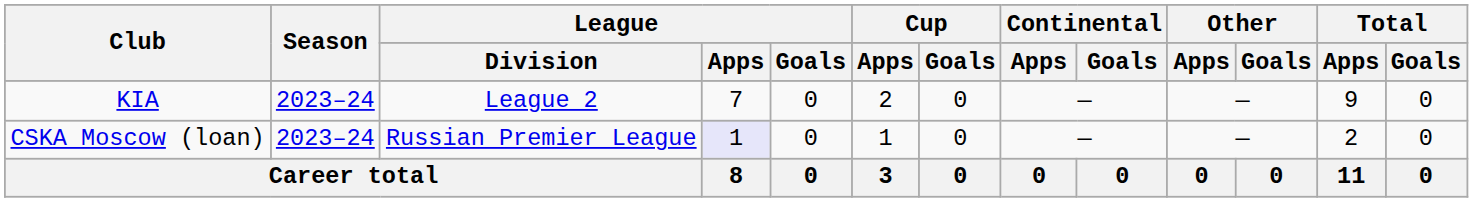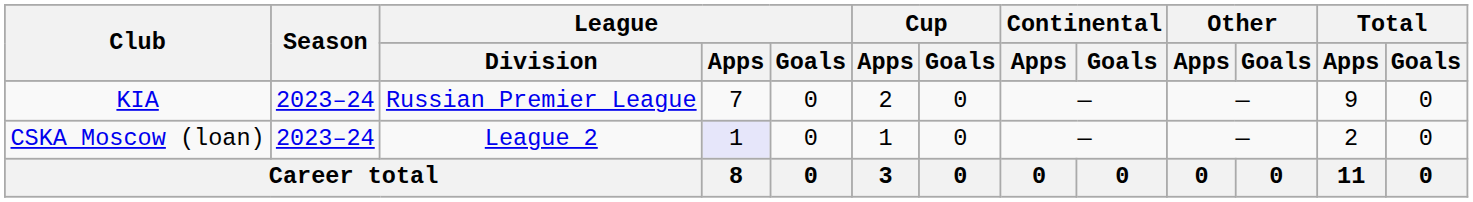KIA | League / Division: League 2 -> Russian Premier League
CSKA Moscow (loan) | League / Division: Russian Premier League -> League 2
